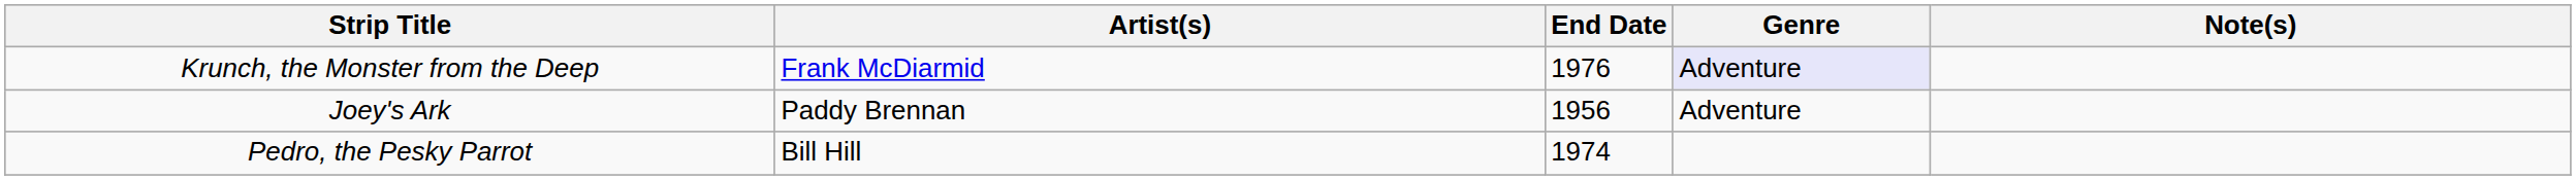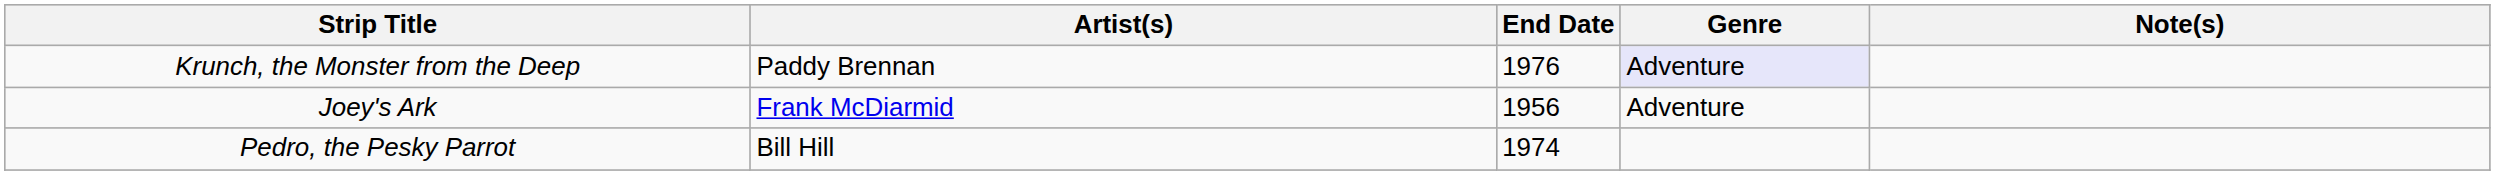Krunch, the Monster from the Deep | Artist(s): Frank McDiarmid -> Paddy Brennan
Joey's Ark | Artist(s): Paddy Brennan -> Frank McDiarmid
